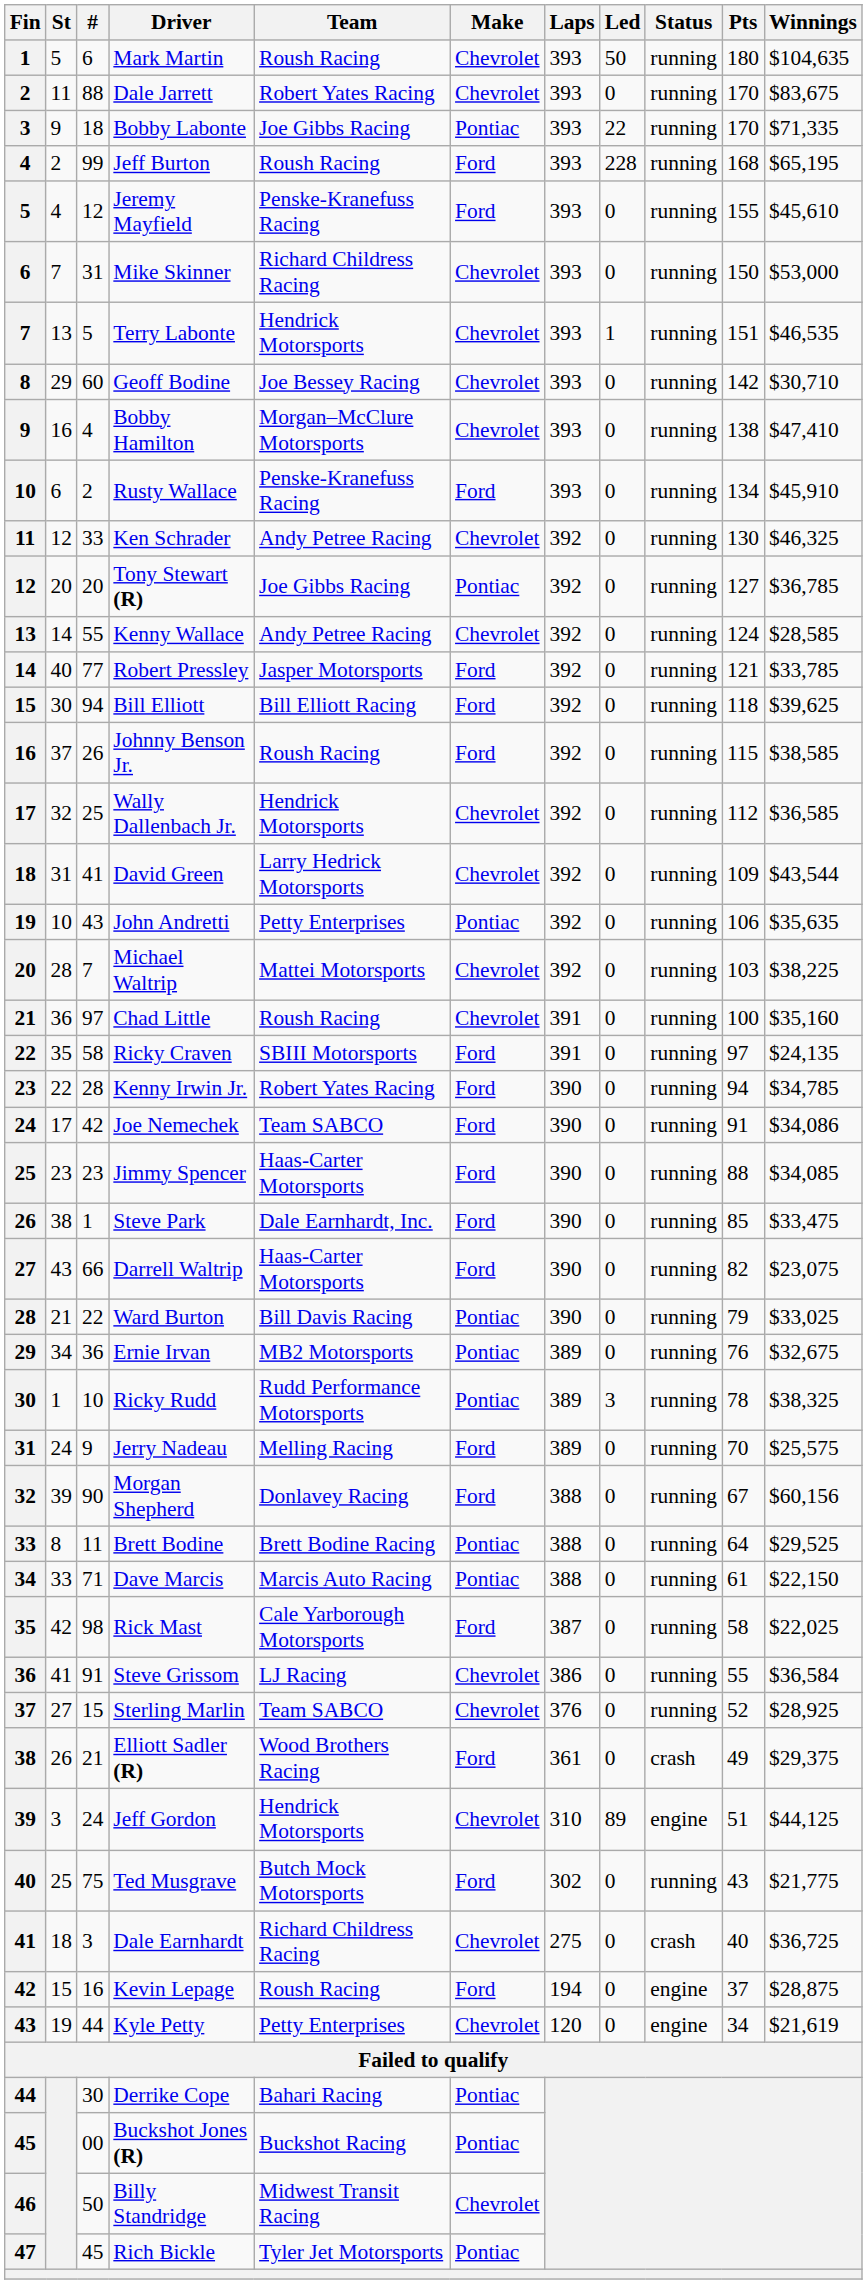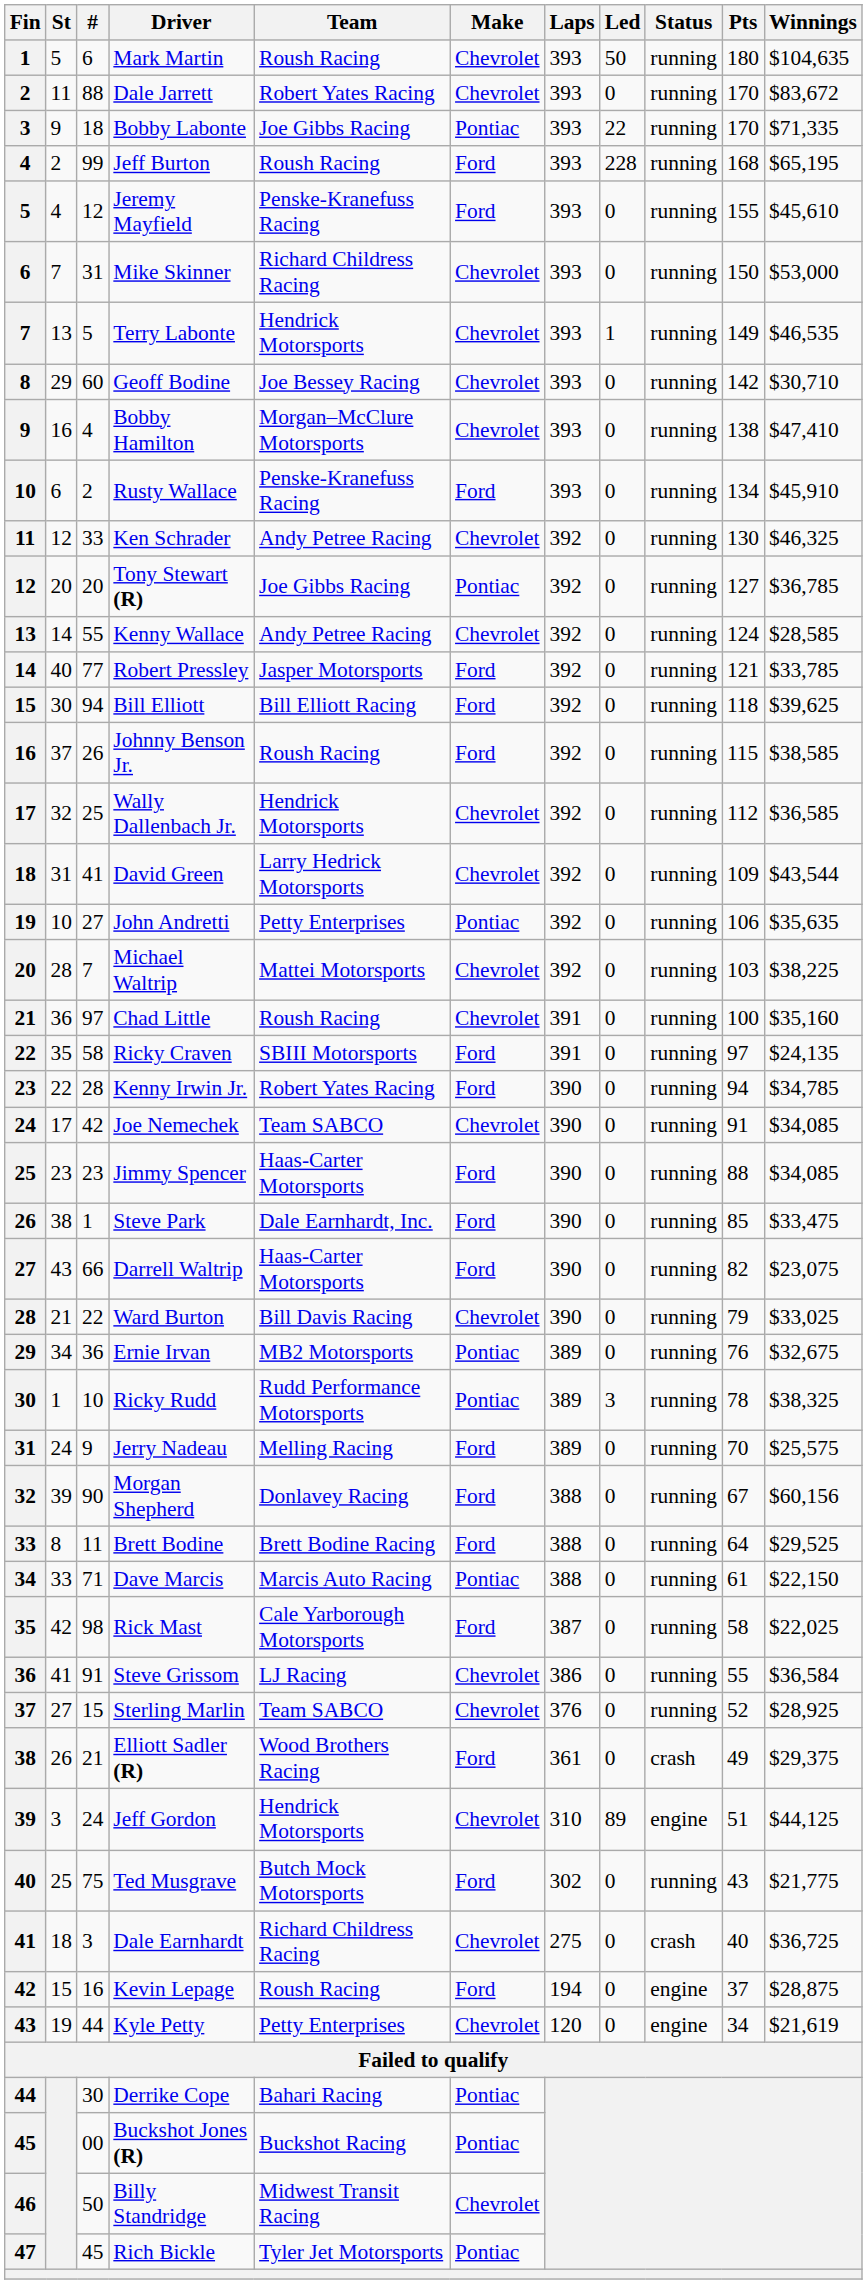Dale Jarrett | Winnings: $83,675 -> $83,672
Terry Labonte | Pts: 151 -> 149
John Andretti | #: 43 -> 27
Joe Nemechek | Make: Ford -> Chevrolet
Joe Nemechek | Winnings: $34,086 -> $34,085
Ward Burton | Make: Pontiac -> Chevrolet
Brett Bodine | Make: Pontiac -> Ford
